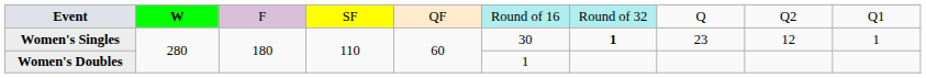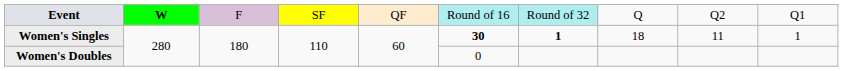Women's Singles | column 6: normal -> bold
Women's Singles | column 8: 23 -> 18
Women's Singles | column 9: 12 -> 11
Women's Doubles | column 6: 1 -> 0
